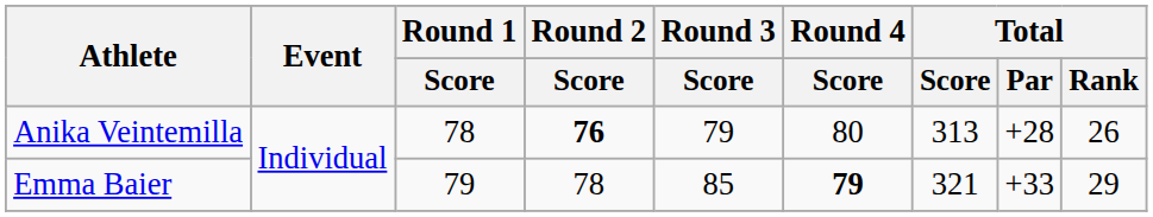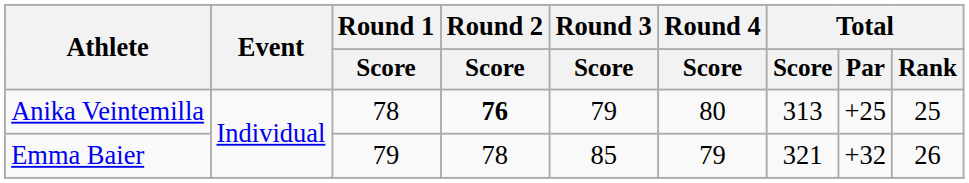Anika Veintemilla | Total / Par: +28 -> +25
Anika Veintemilla | Total / Rank: 26 -> 25
Emma Baier | Round 4 / Score: bold -> normal
Emma Baier | Total / Par: +33 -> +32
Emma Baier | Total / Rank: 29 -> 26
